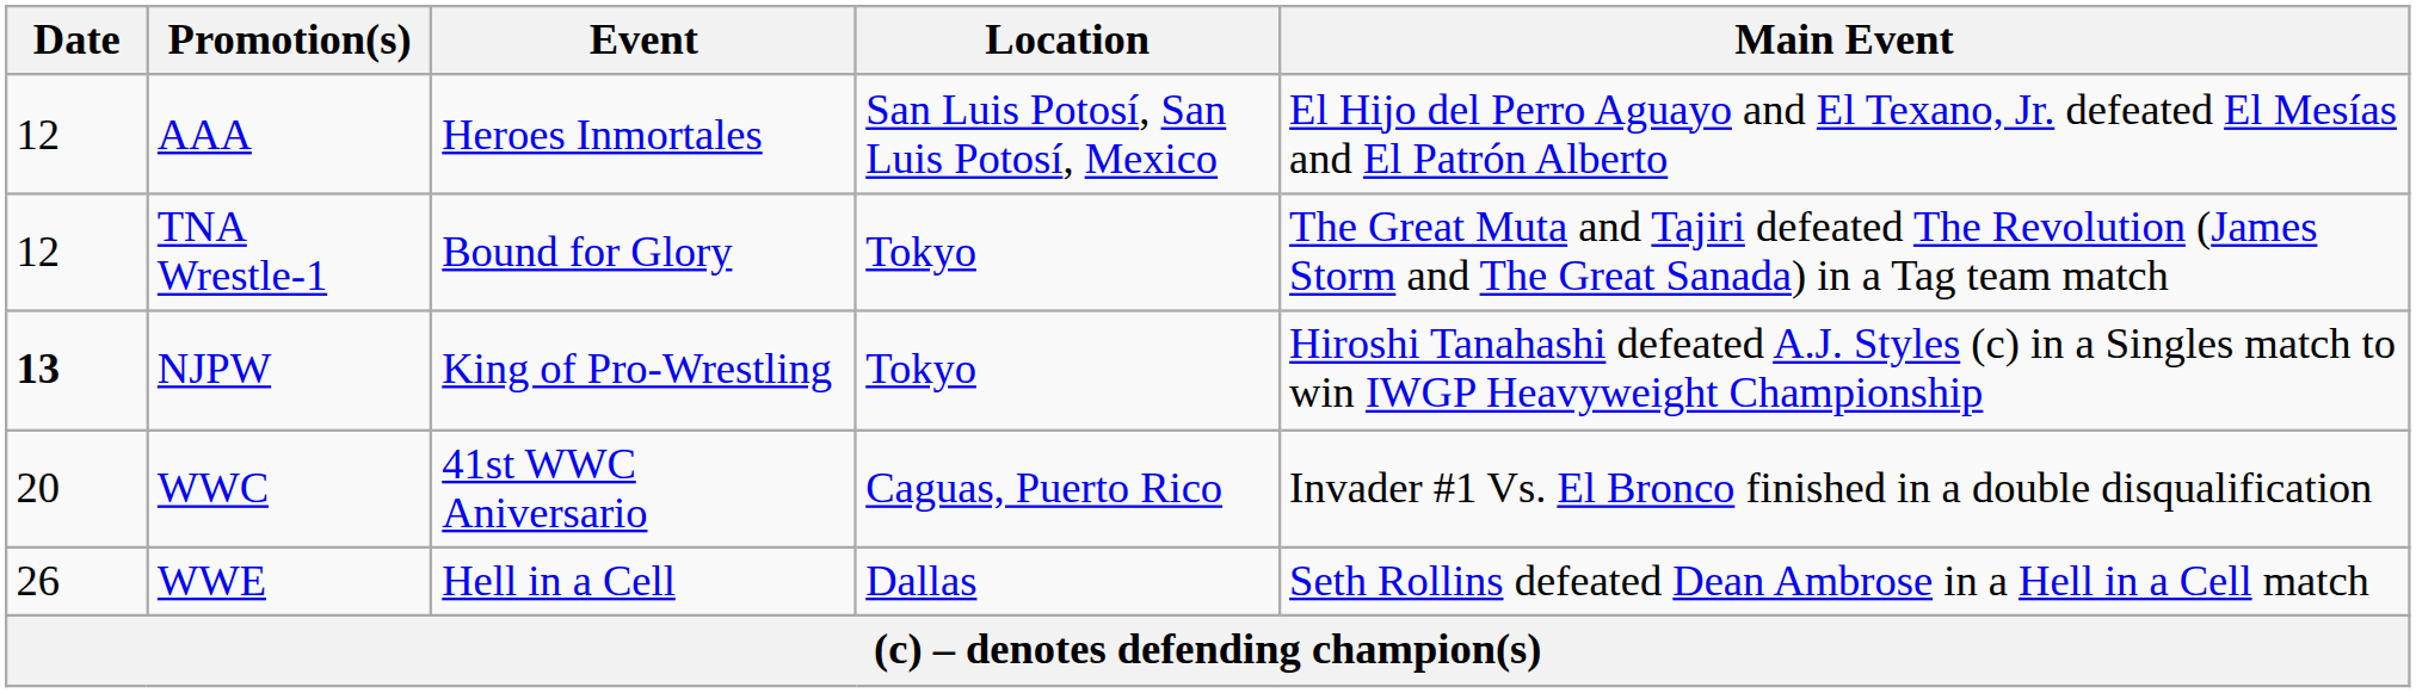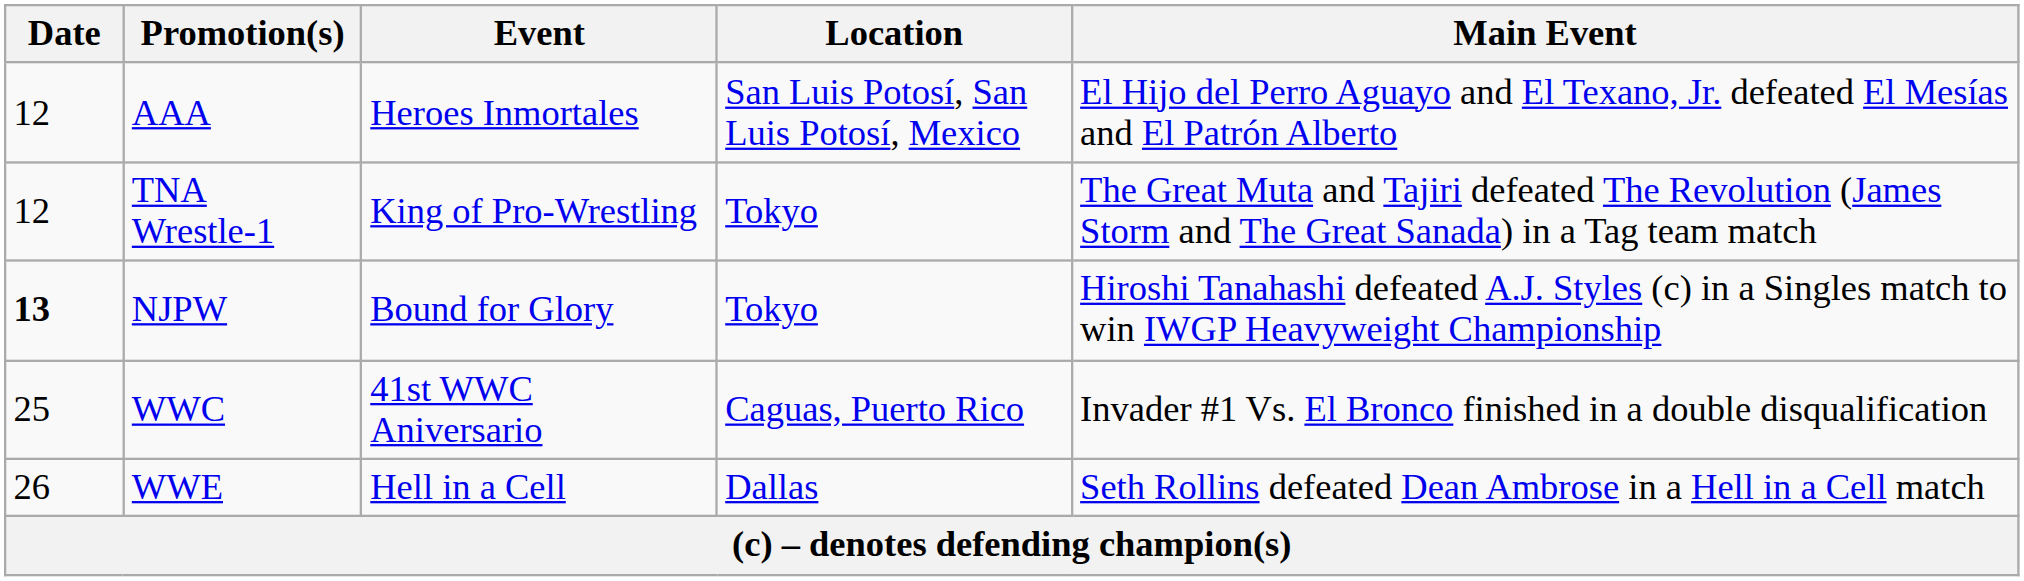TNA Wrestle-1 | Event: Bound for Glory -> King of Pro-Wrestling
NJPW | Event: King of Pro-Wrestling -> Bound for Glory
WWC | Date: 20 -> 25
